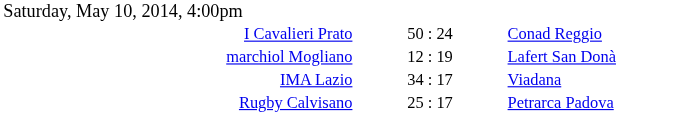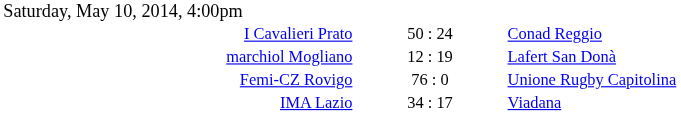+ row: Femi-CZ Rovigo | 76 : 0 | Unione Rugby Capitolina
- row: Rugby Calvisano | 25 : 17 | Petrarca Padova
